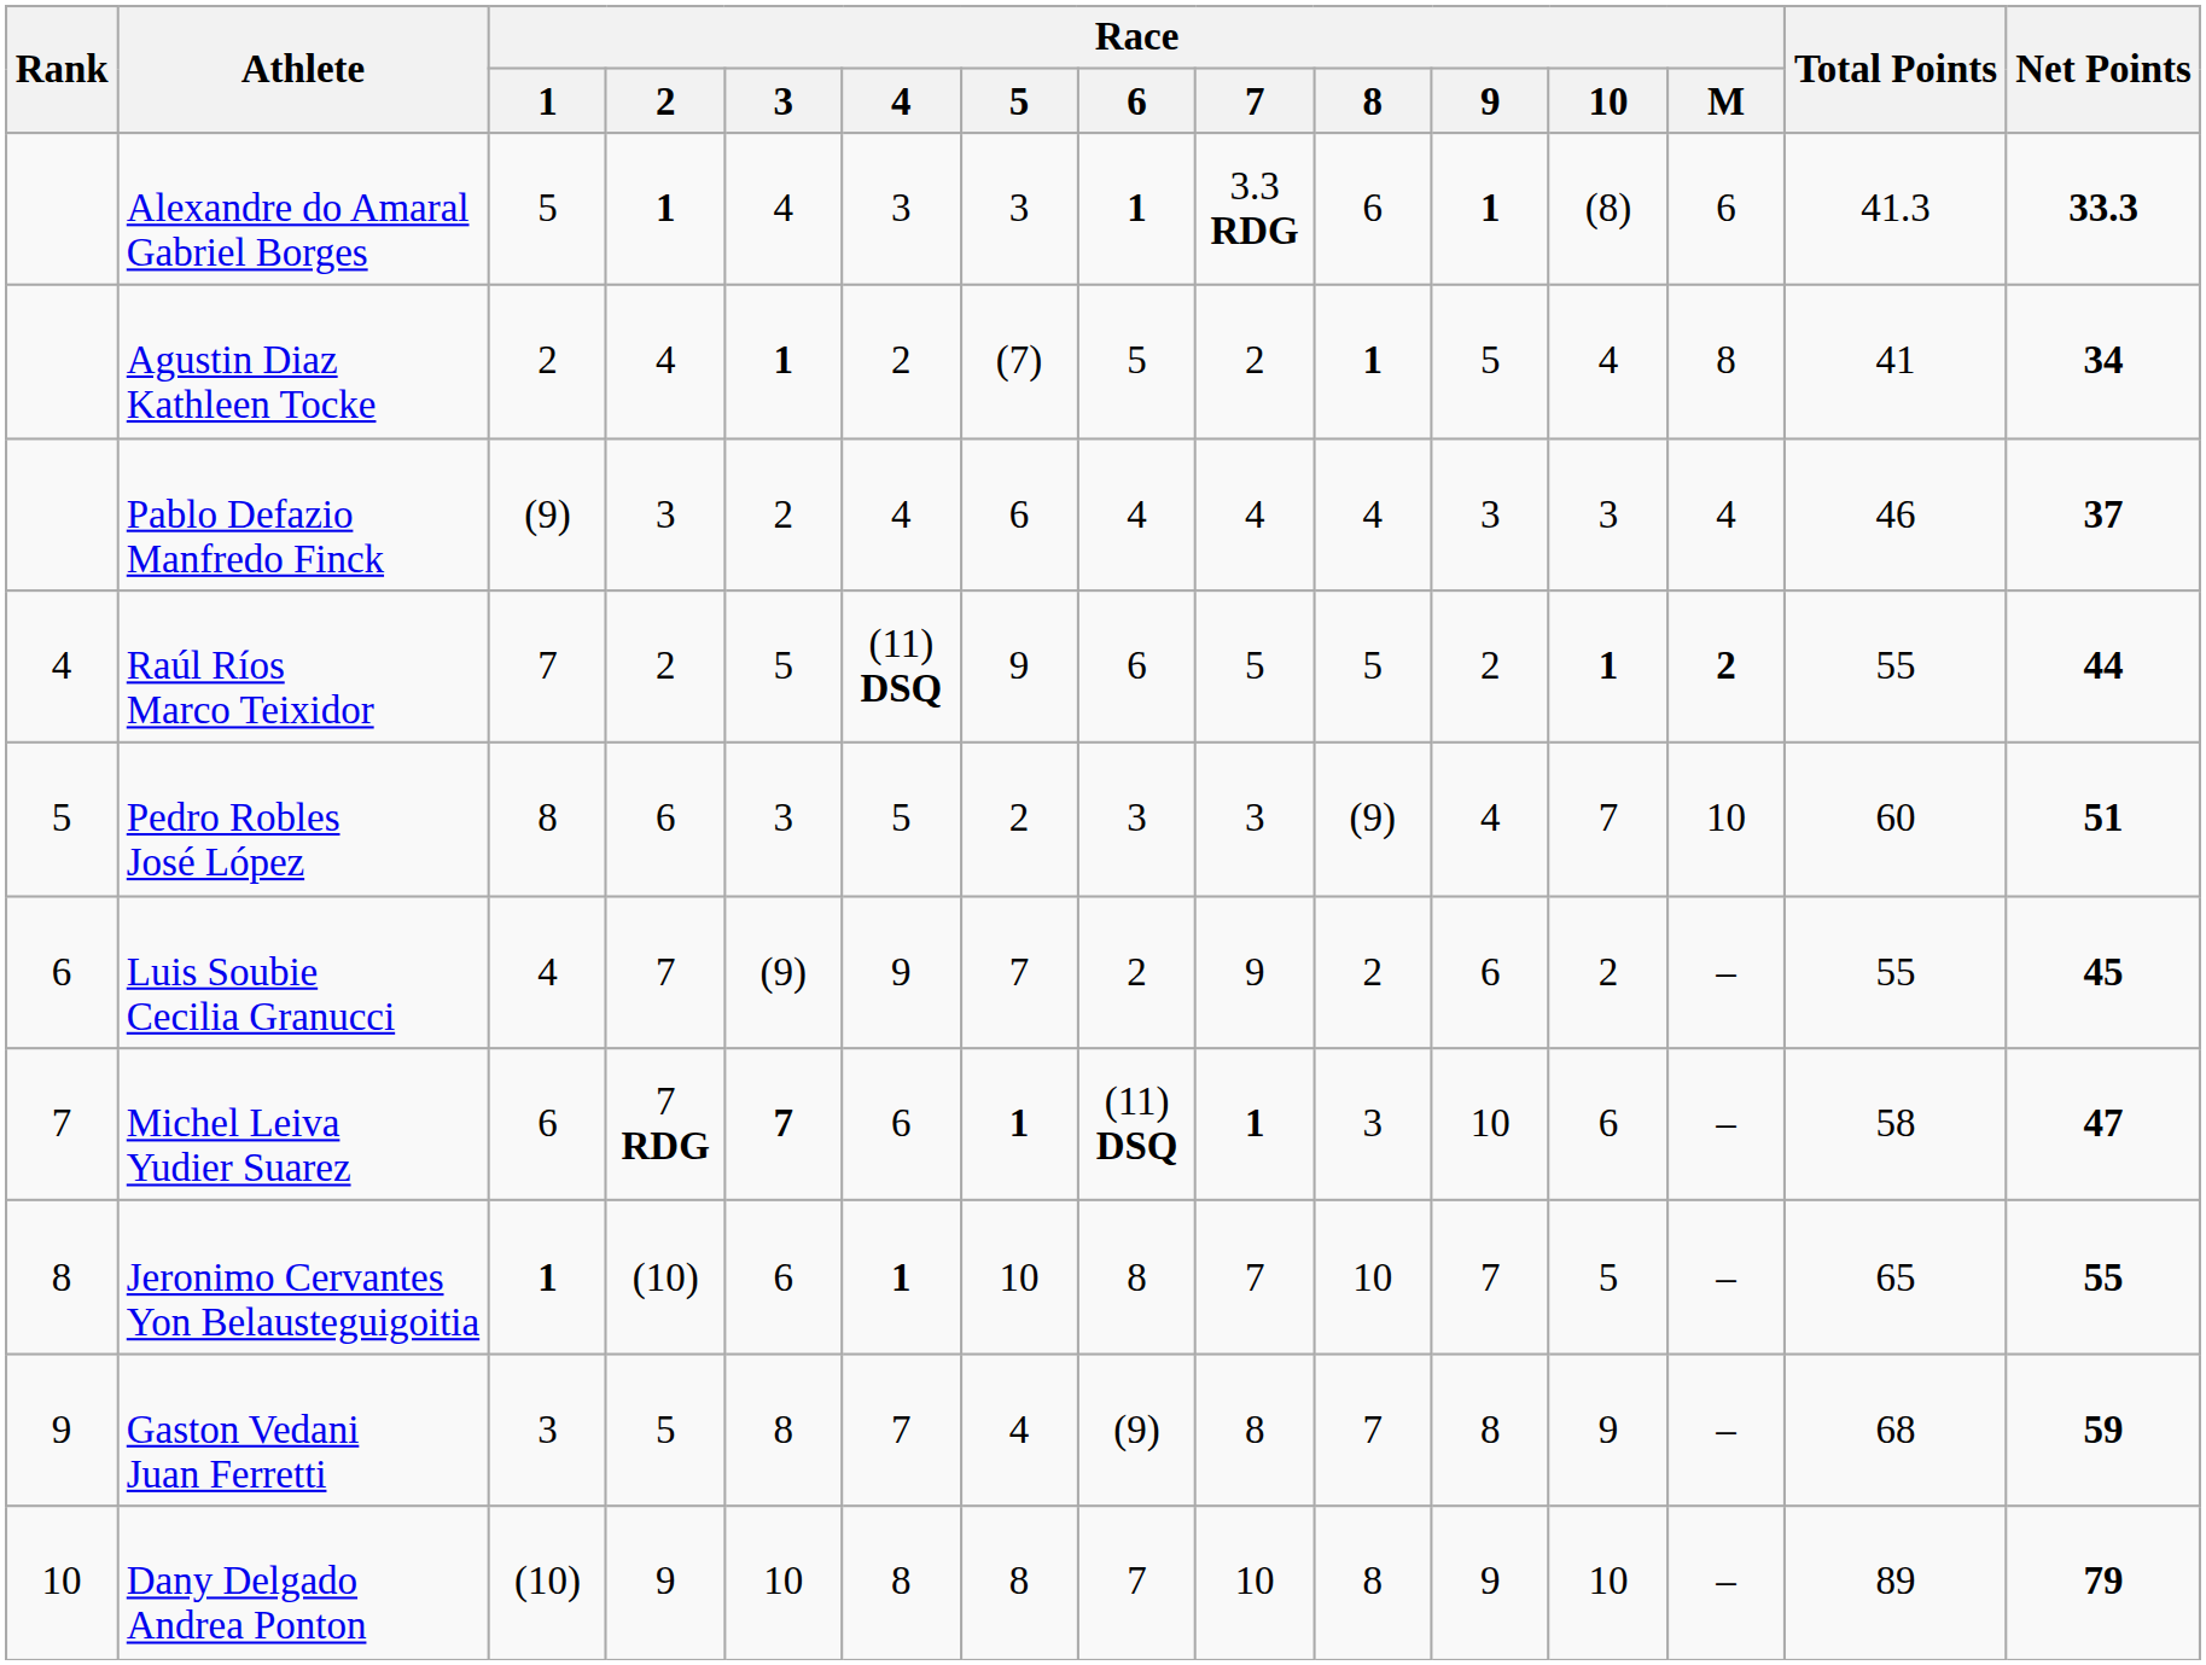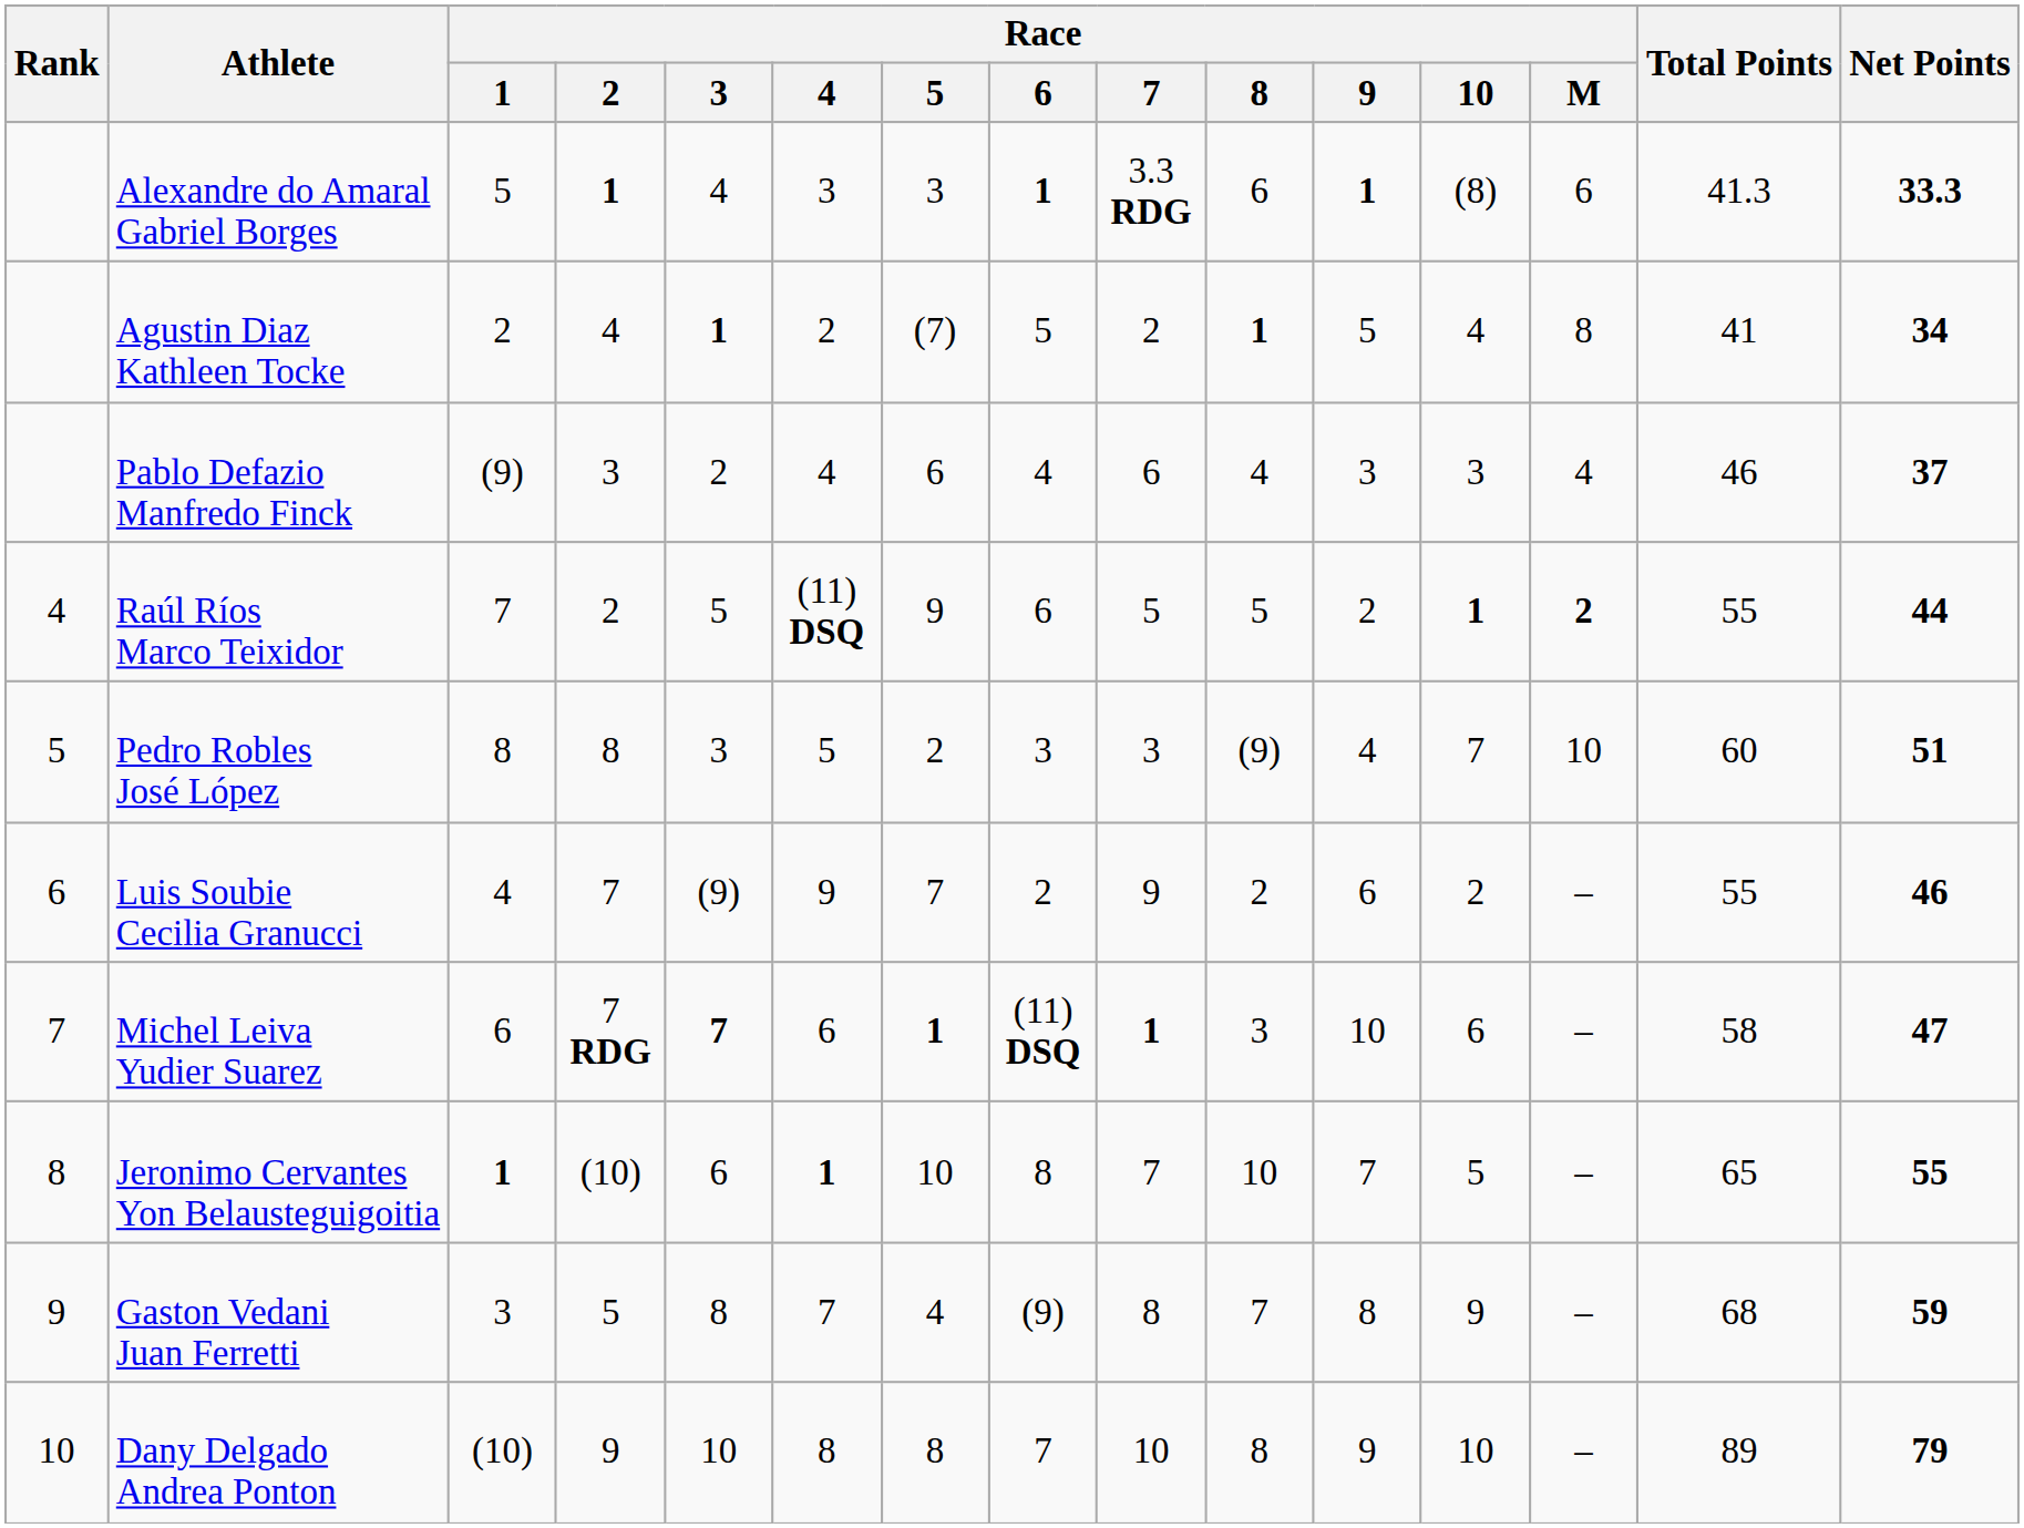Pablo Defazio Manfredo Finck | Race / 7: 4 -> 6
Pedro Robles José López | Race / 2: 6 -> 8
Luis Soubie Cecilia Granucci | Net Points: 45 -> 46
